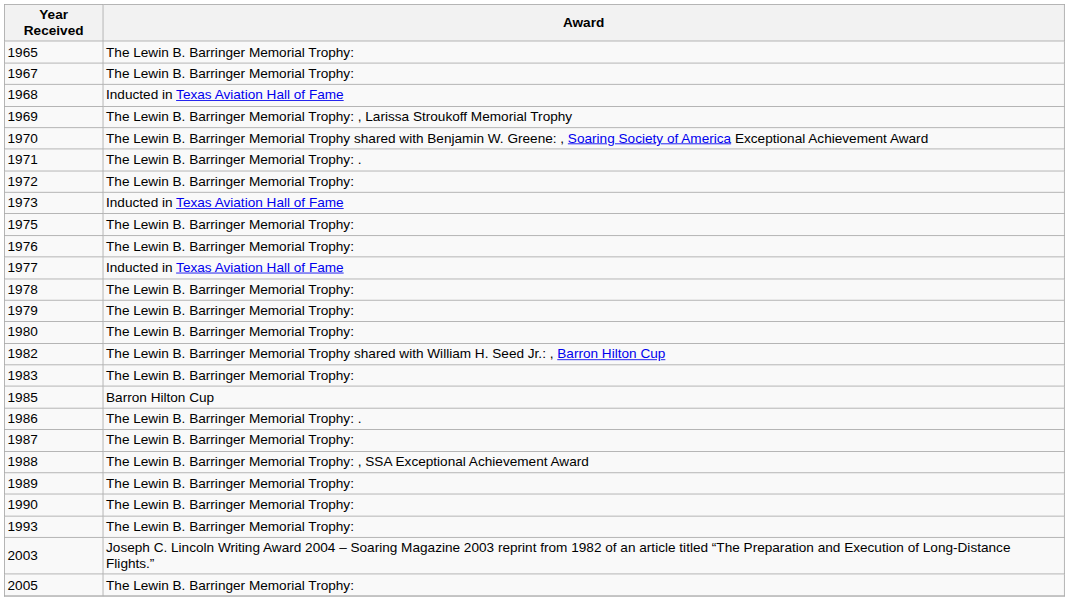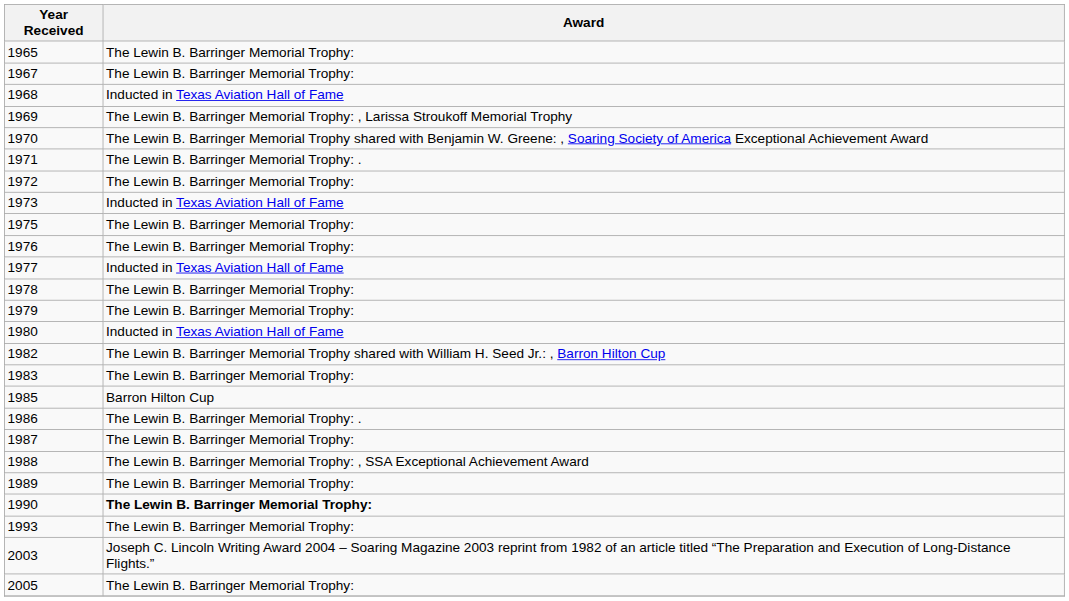1980 | Award: The Lewin B. Barringer Memorial Trophy: -> Inducted in Texas Aviation Hall of Fame
1990 | Award: normal -> bold
